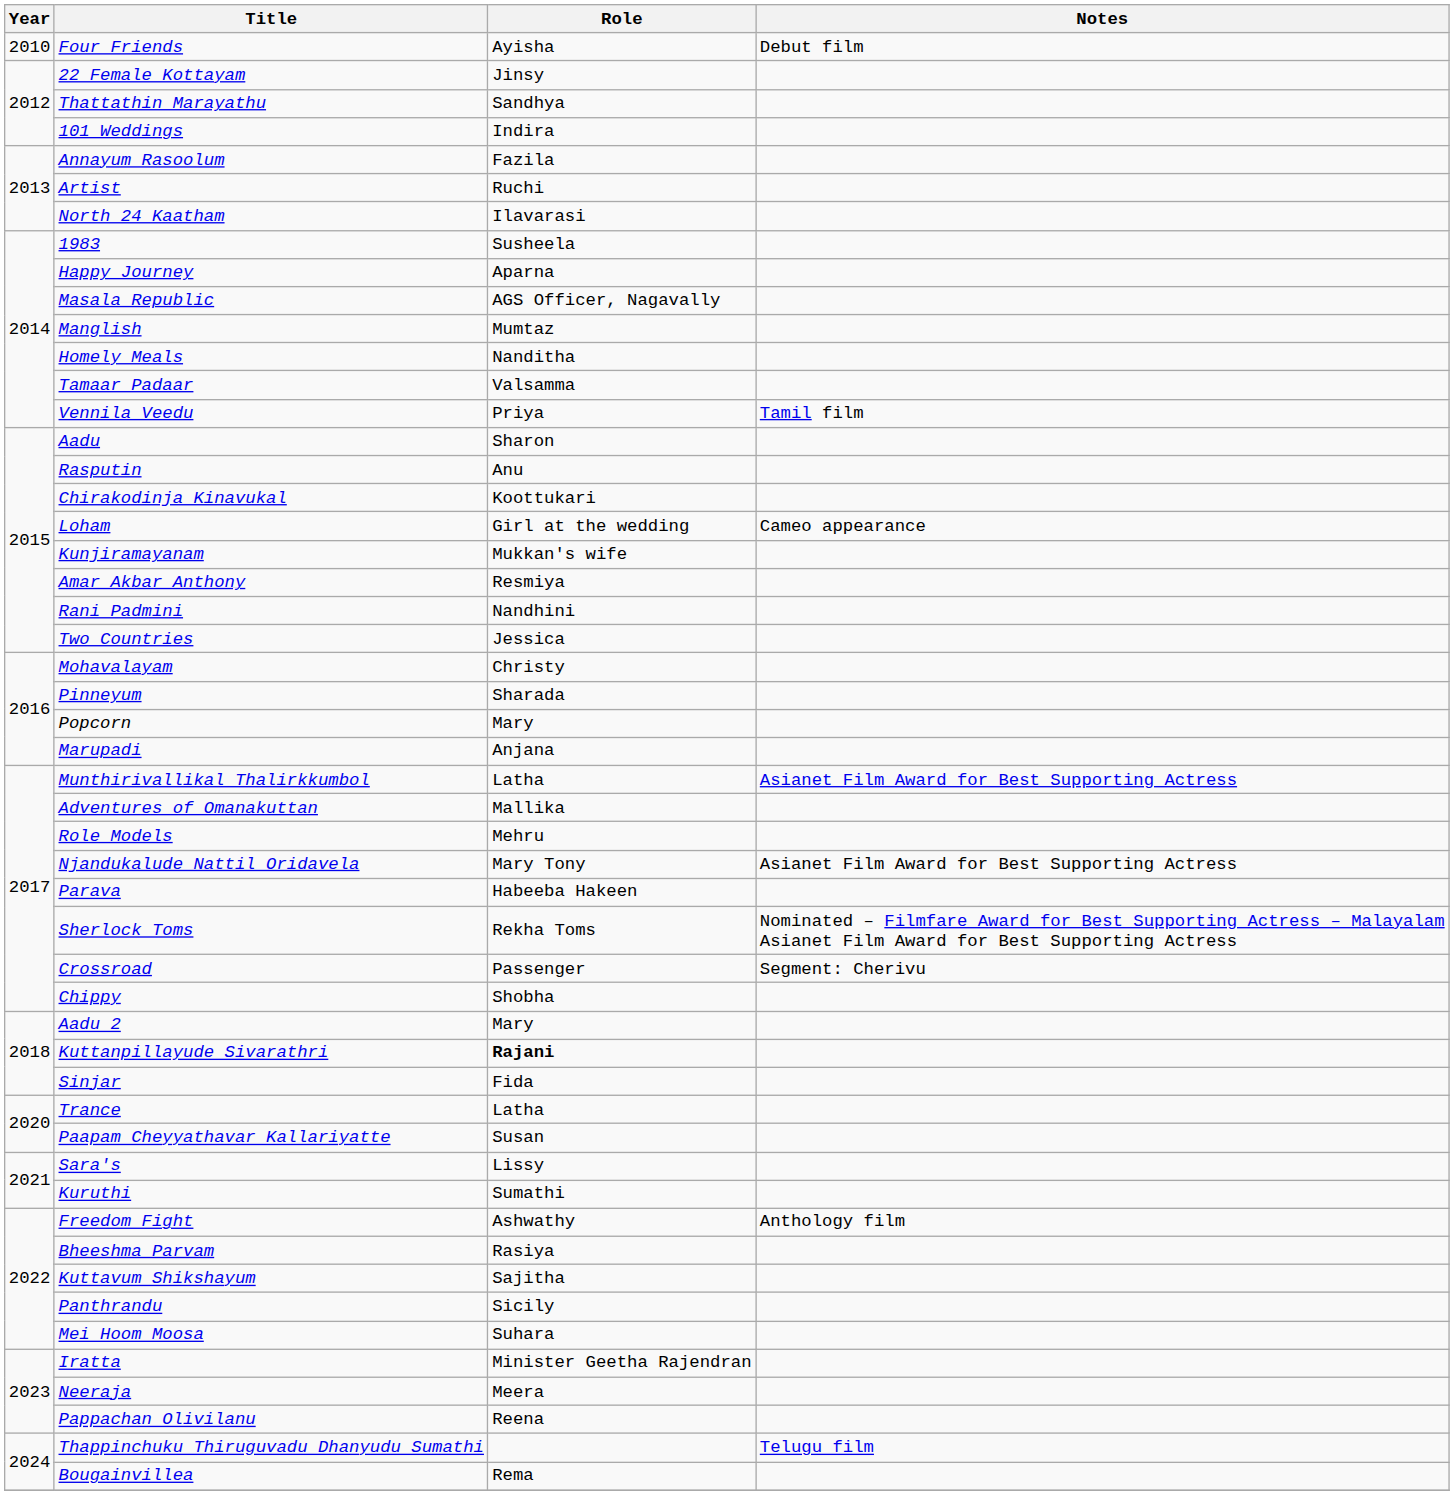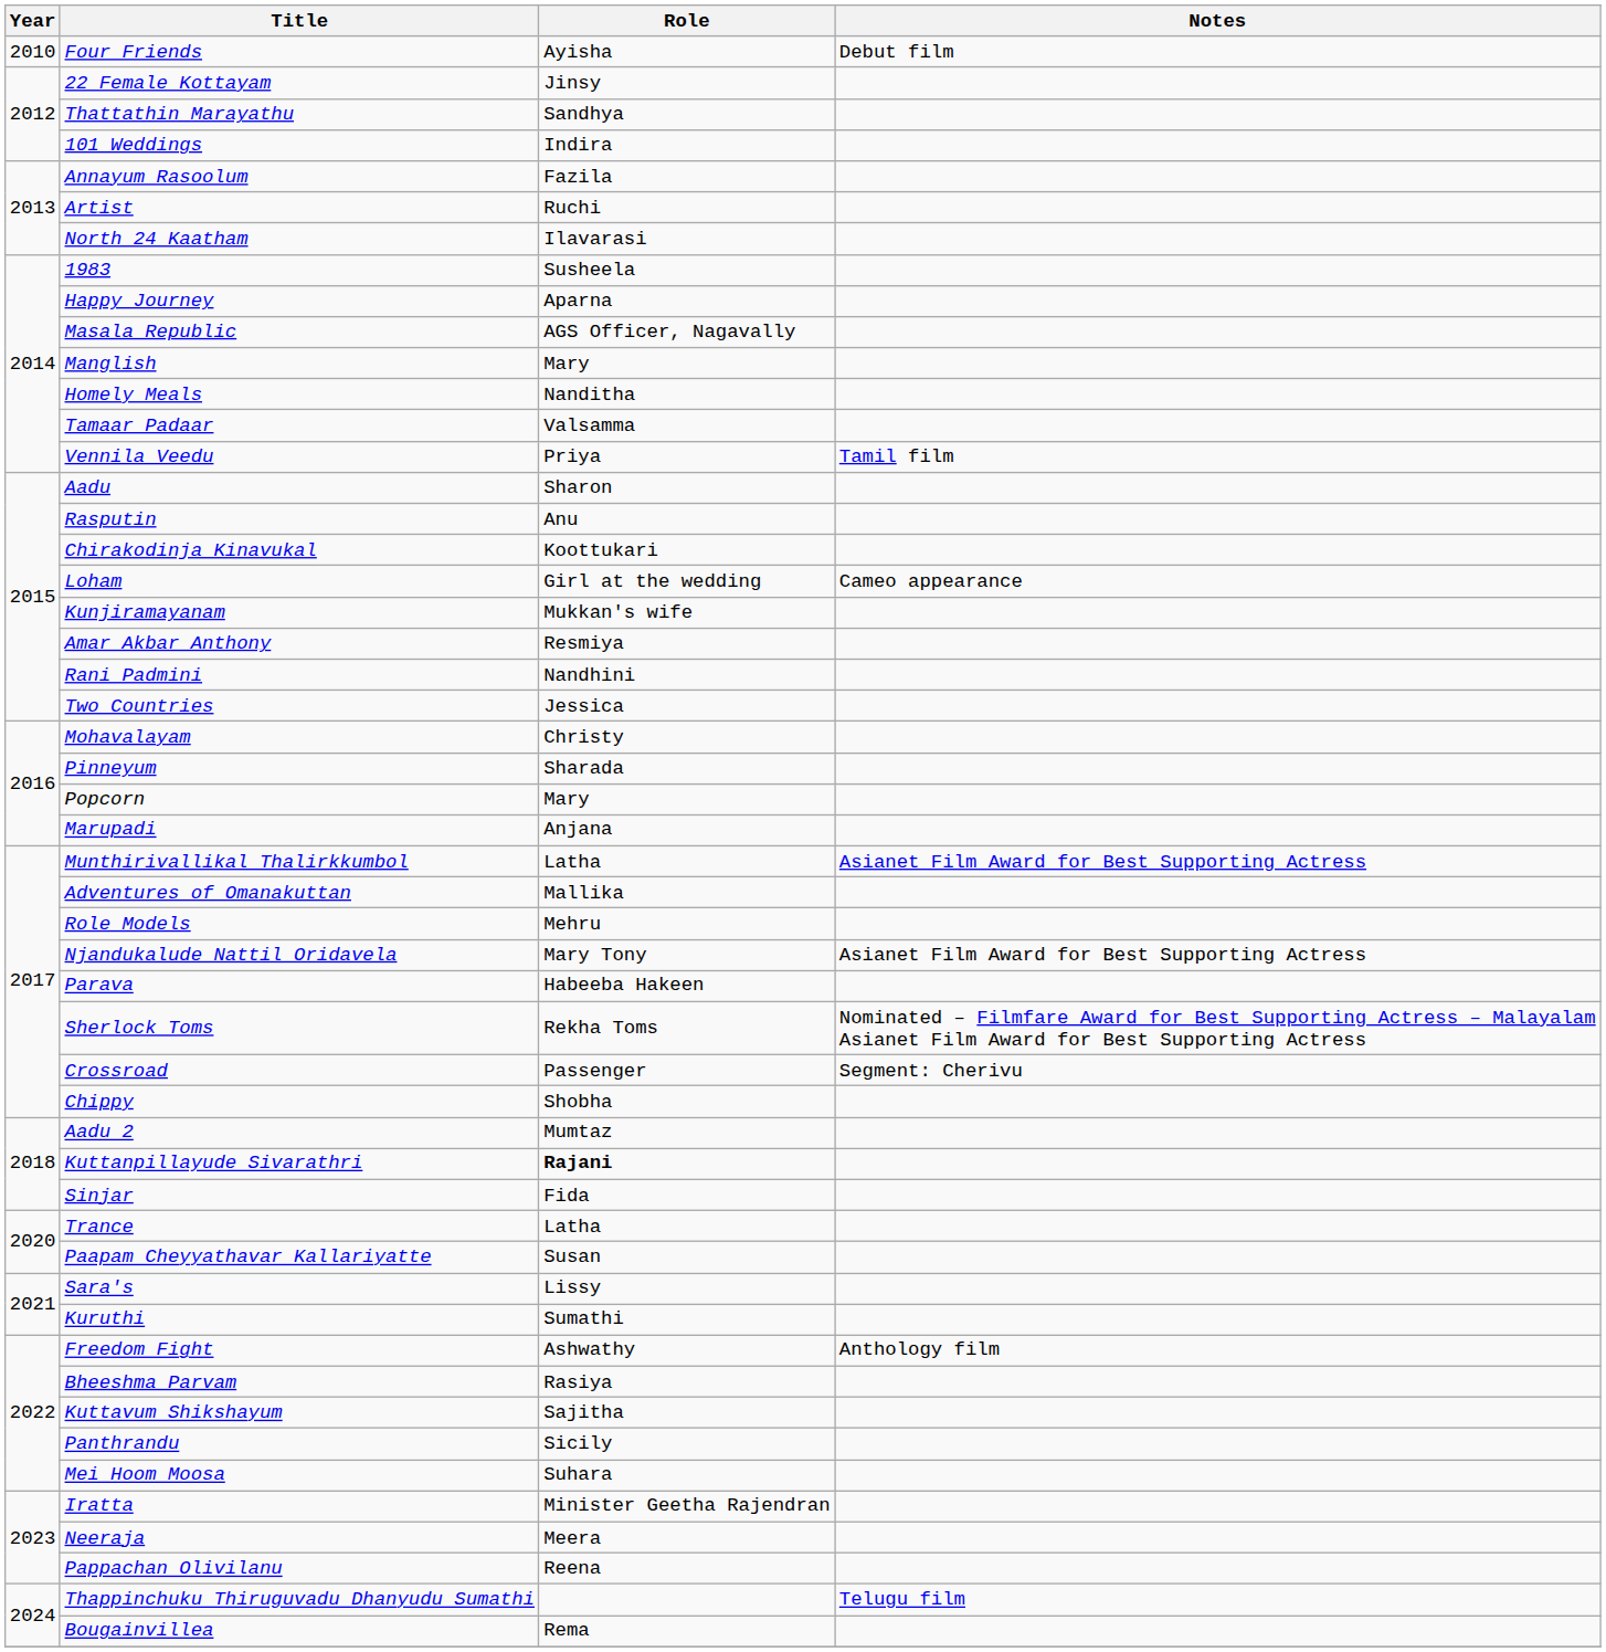Manglish | Role: Mumtaz -> Mary
Aadu 2 | Role: Mary -> Mumtaz
